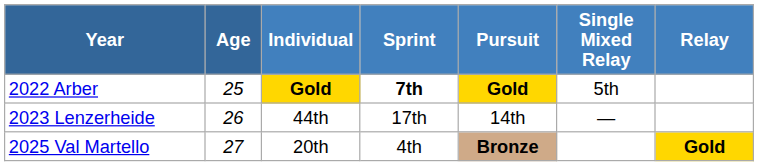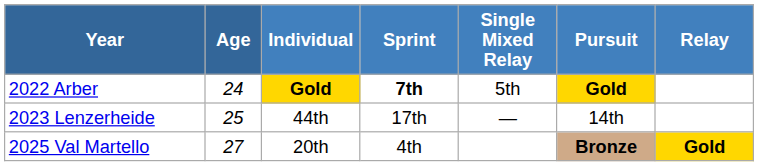columns swapped: Pursuit <-> Single Mixed Relay
2022 Arber | Age: 25 -> 24
2023 Lenzerheide | Age: 26 -> 25
